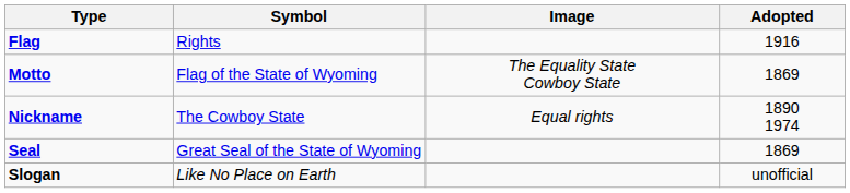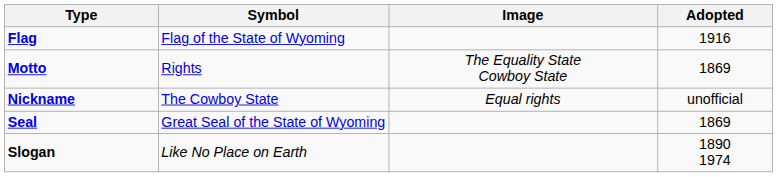Flag | Symbol: Rights -> Flag of the State of Wyoming
Motto | Symbol: Flag of the State of Wyoming -> Rights
Nickname | Adopted: 1890 1974 -> unofficial
Slogan | Adopted: unofficial -> 1890 1974
